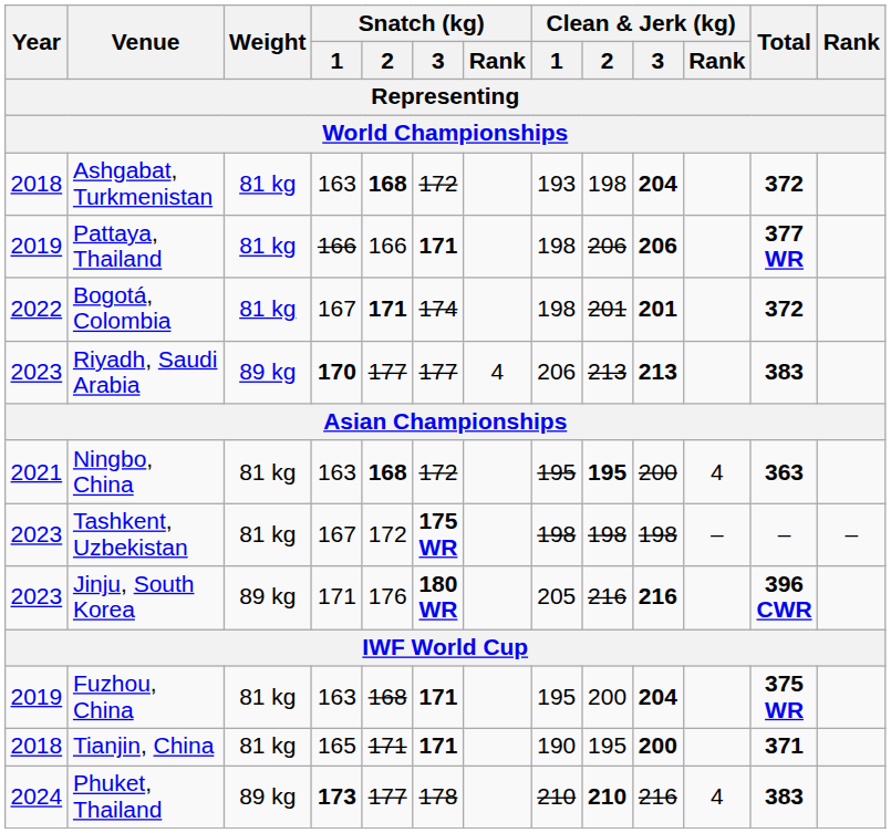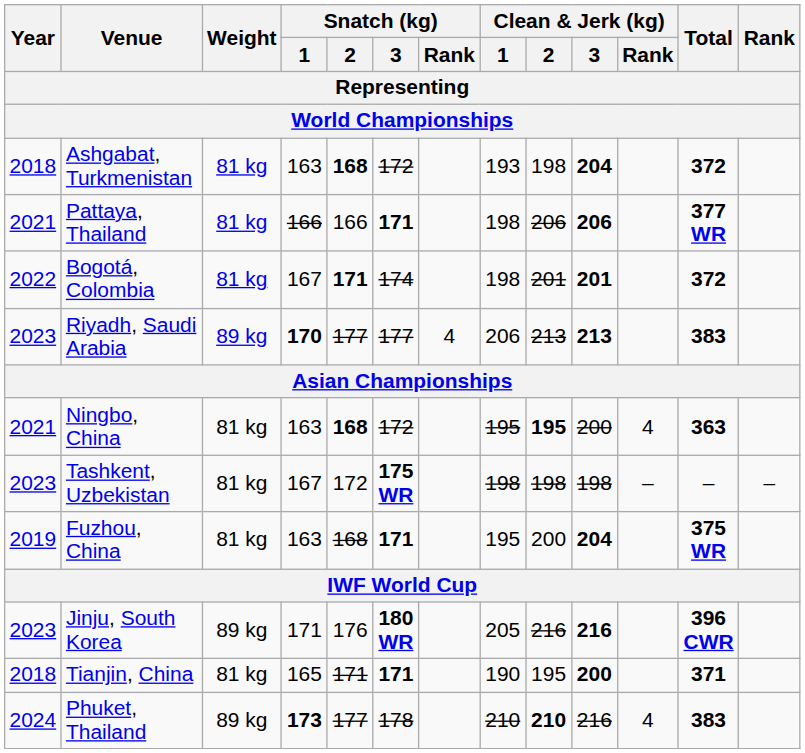Pattaya, Thailand | Year: 2019 -> 2021
rows swapped: Jinju, South Korea <-> Fuzhou, China
